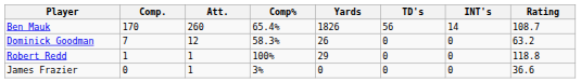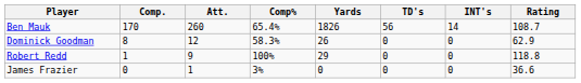Dominick Goodman | Comp.: 7 -> 8
Dominick Goodman | Rating: 63.2 -> 62.9
Robert Redd | Att.: 1 -> 9
